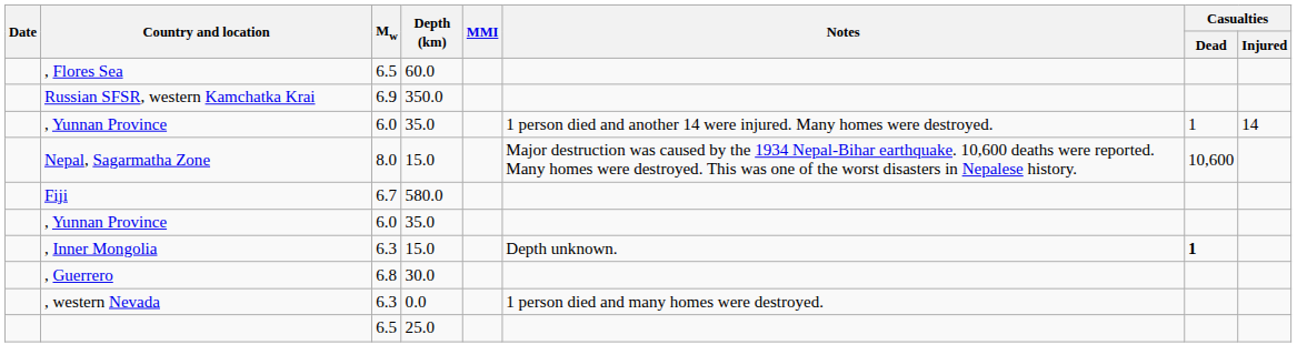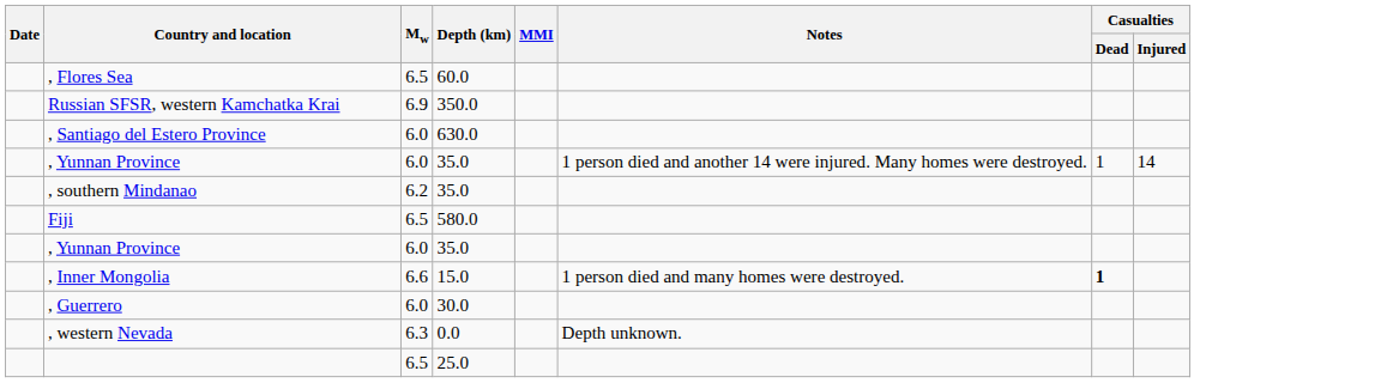+ row: , Santiago del Estero Province | 6.0 | 630.0
- row: Nepal, Sagarmatha Zone | 8.0 | 15.0 | Major destruction was caused by the 1934 Nepal-Bihar earthquake. 10,600 deaths were reported. Many homes were destroyed. This was one of the worst disasters in Nepalese history. | 10,600
+ row: , southern Mindanao | 6.2 | 35.0
Fiji | Mw: 6.7 -> 6.5
, Inner Mongolia | Mw: 6.3 -> 6.6
, Inner Mongolia | Notes: Depth unknown. -> 1 person died and many homes were destroyed.
, Guerrero | Mw: 6.8 -> 6.0
, western Nevada | Notes: 1 person died and many homes were destroyed. -> Depth unknown.
